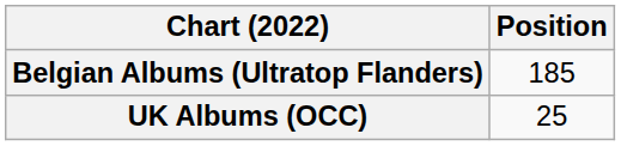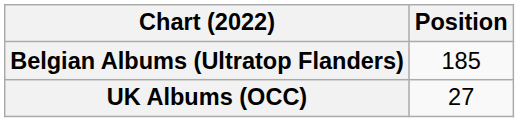UK Albums (OCC) | Position: 25 -> 27
